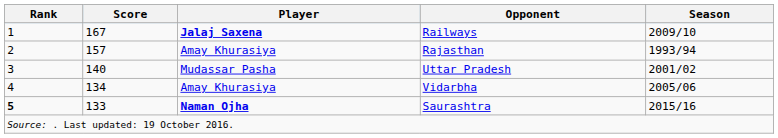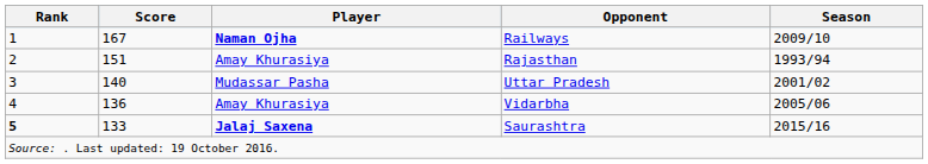Railways | Player: Jalaj Saxena -> Naman Ojha
Rajasthan | Score: 157 -> 151
Vidarbha | Score: 134 -> 136
Saurashtra | Player: Naman Ojha -> Jalaj Saxena
